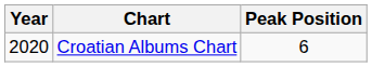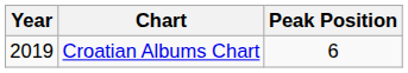Croatian Albums Chart | Year: 2020 -> 2019
